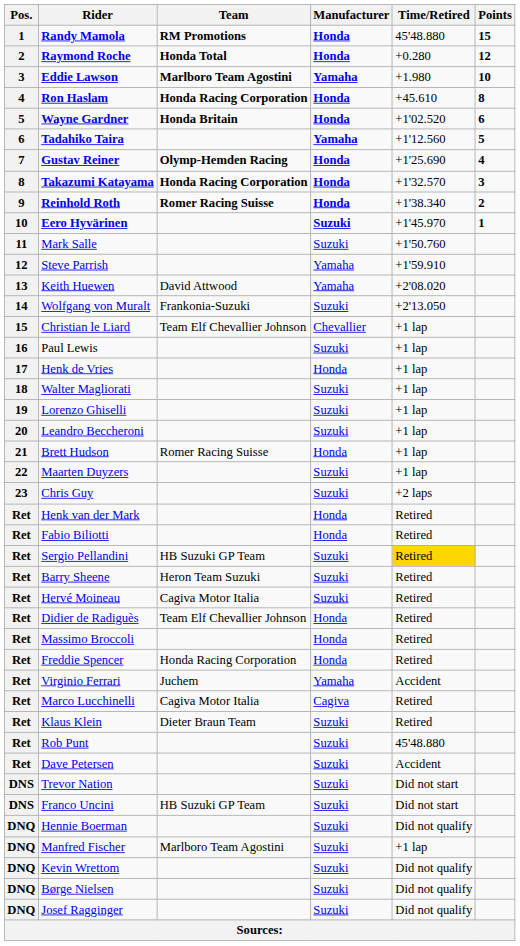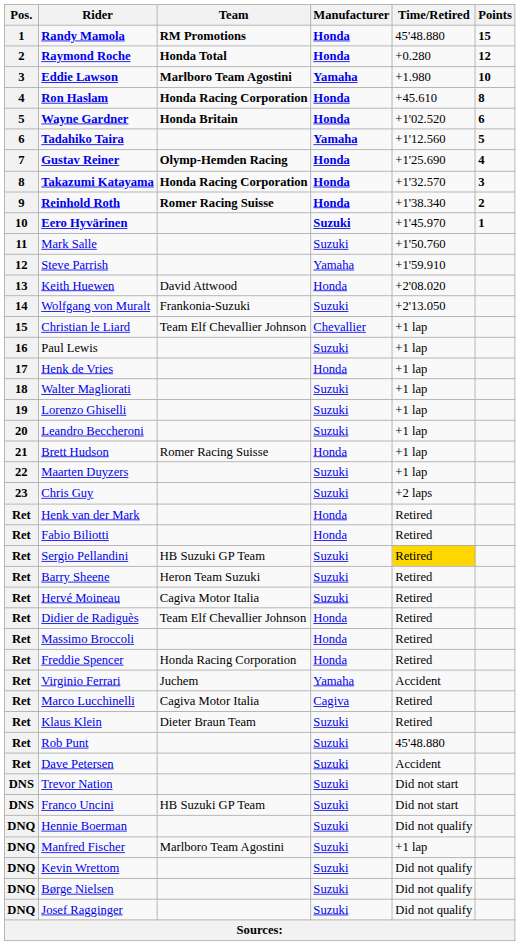Keith Huewen | Manufacturer: Yamaha -> Honda
